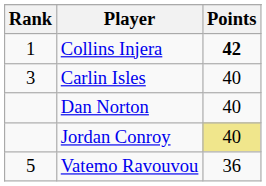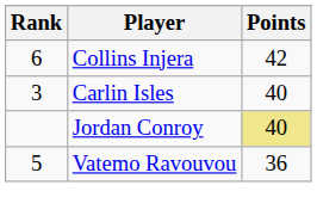Collins Injera | Rank: 1 -> 6
Collins Injera | Points: bold -> normal
- row: Dan Norton | 40
